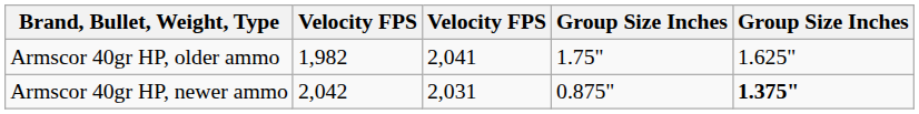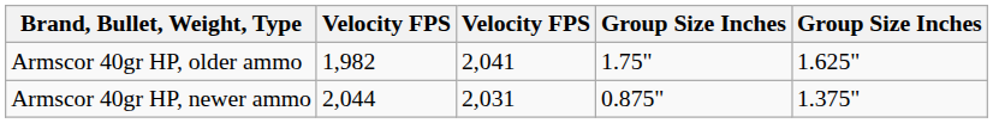Armscor 40gr HP, newer ammo | column 2: 2,042 -> 2,044
Armscor 40gr HP, newer ammo | column 5: bold -> normal
